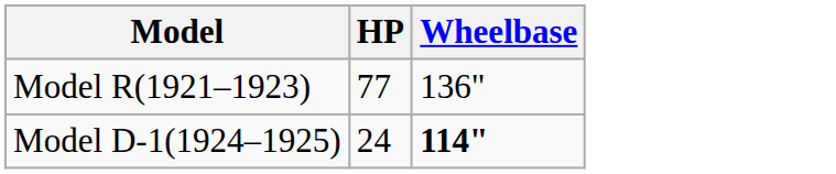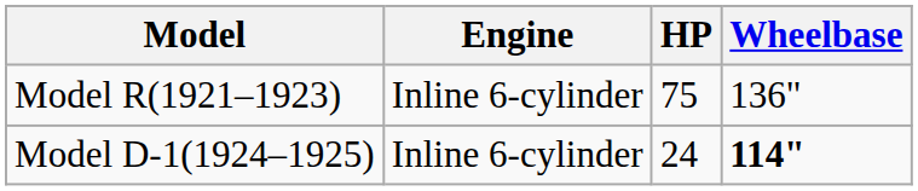+ column: Engine | Inline 6-cylinder | Inline 6-cylinder
Model R(1921–1923) | HP: 77 -> 75
